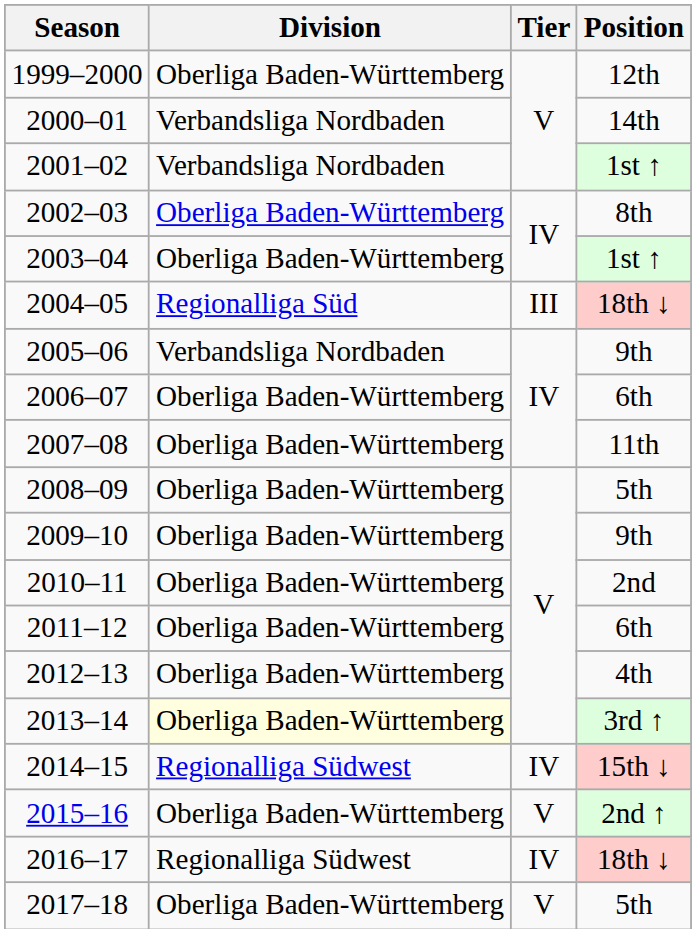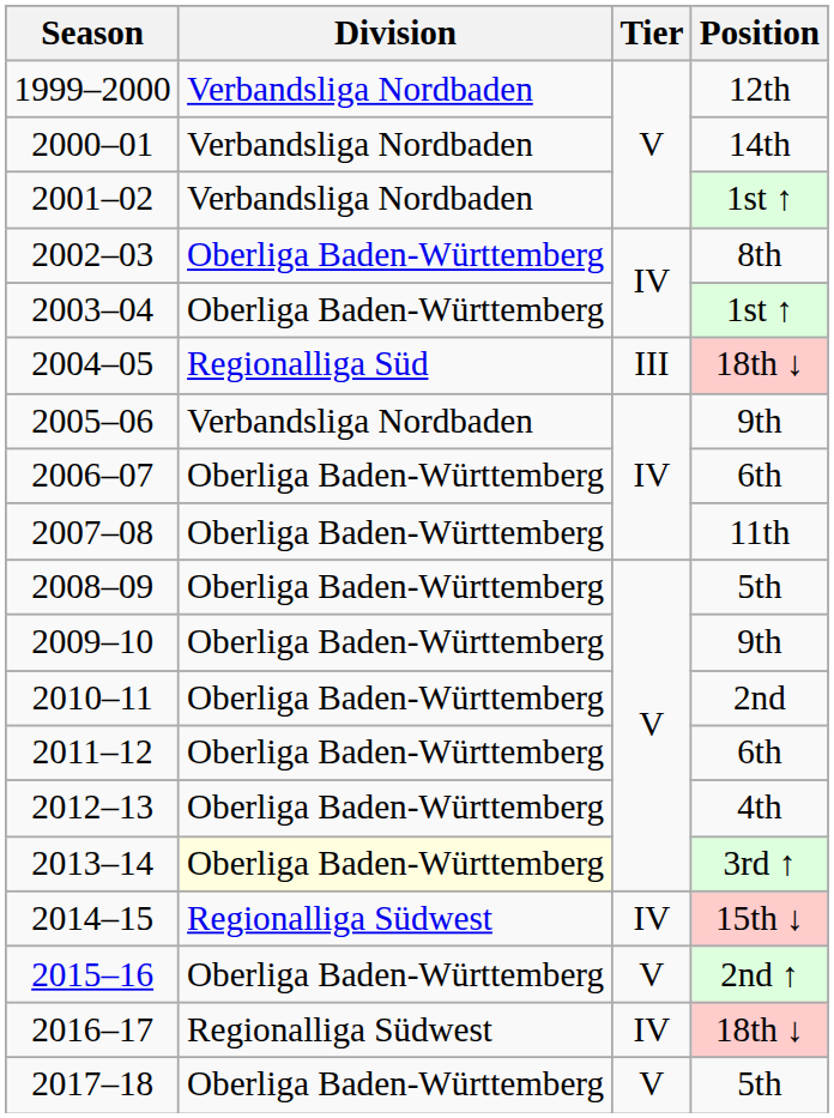1999–2000 | Division: Oberliga Baden-Württemberg -> Verbandsliga Nordbaden
